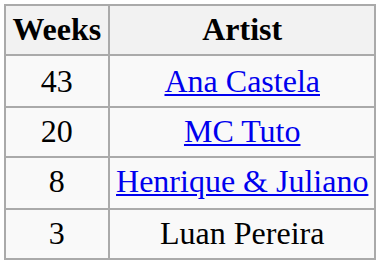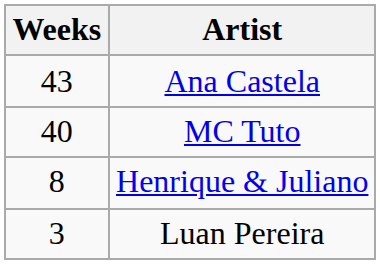MC Tuto | Weeks: 20 -> 40
